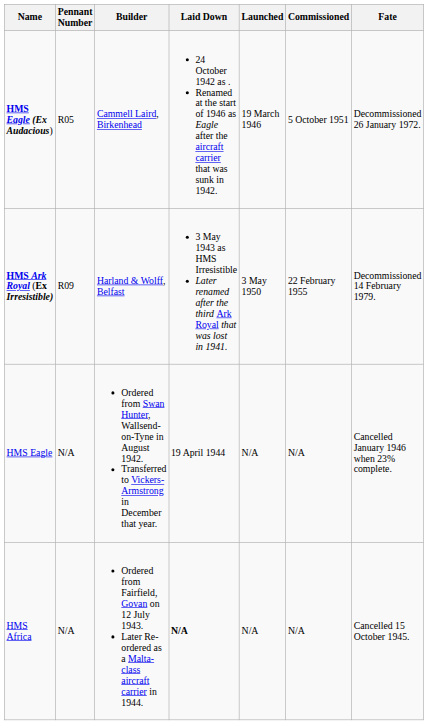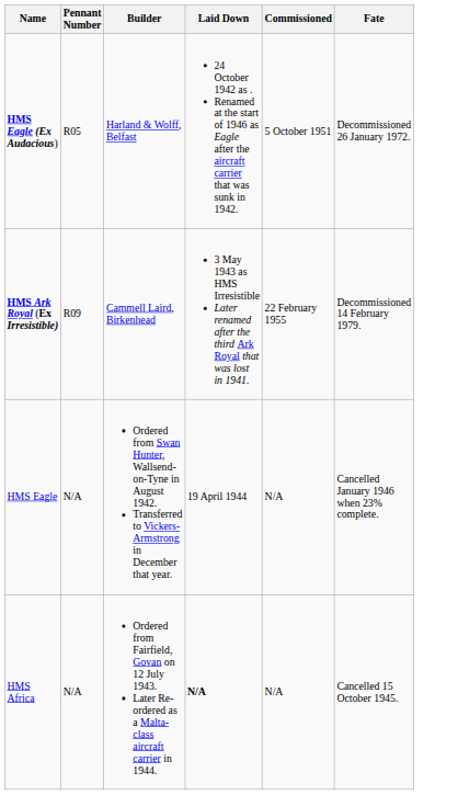- column: Launched | 19 March 1946 | 3 May 1950 | N/A | N/A
HMS Eagle (Ex Audacious) | Builder: Cammell Laird, Birkenhead -> Harland & Wolff, Belfast
HMS Ark Royal (Ex Irresistible) | Builder: Harland & Wolff, Belfast -> Cammell Laird, Birkenhead
